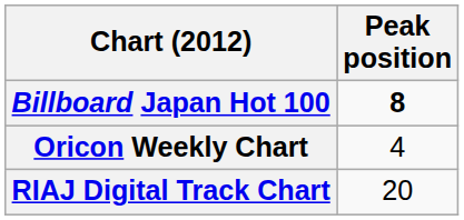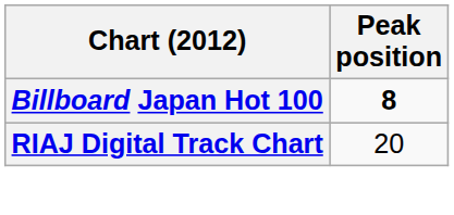- row: Oricon Weekly Chart | 4
